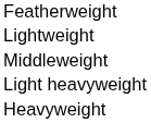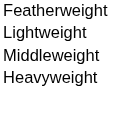- row: Light heavyweight
